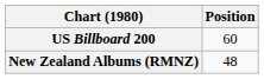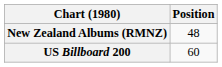rows swapped: New Zealand Albums (RMNZ) <-> US Billboard 200
